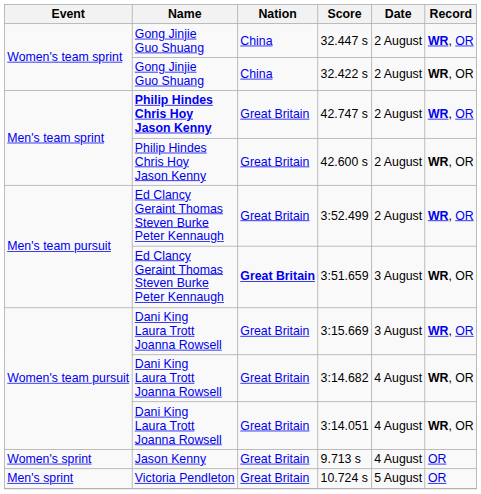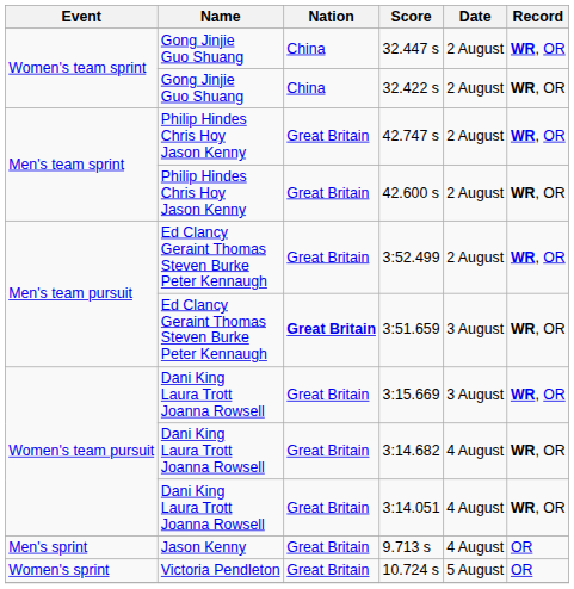42.747 s | Name: bold -> normal
9.713 s | Event: Women's sprint -> Men's sprint
10.724 s | Event: Men's sprint -> Women's sprint
